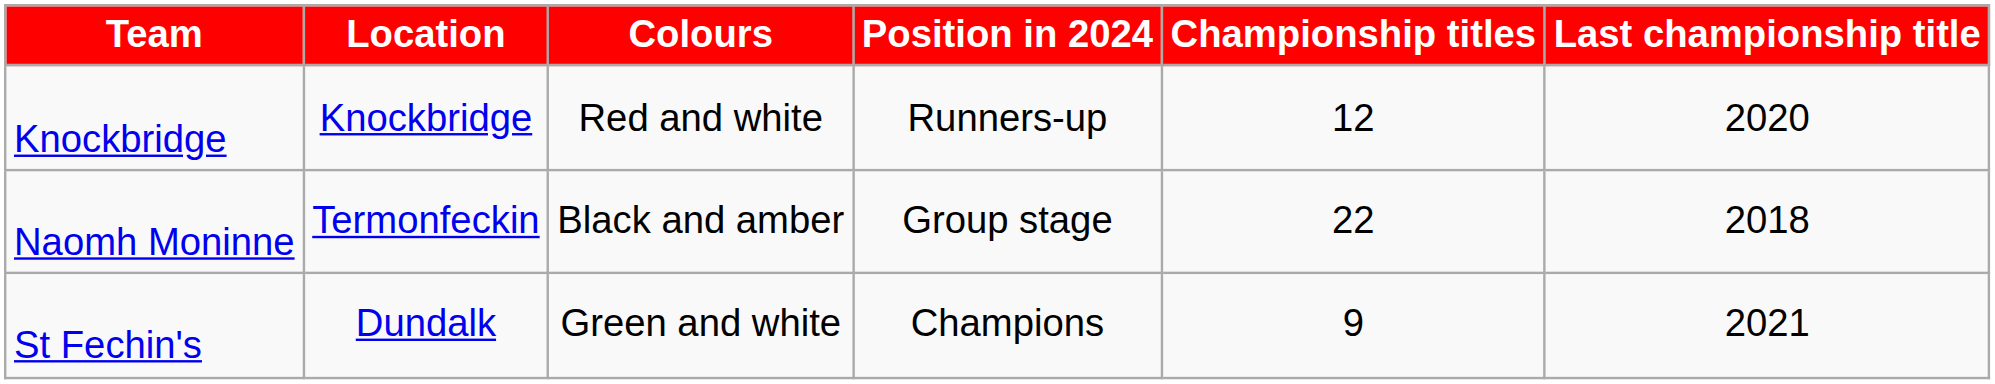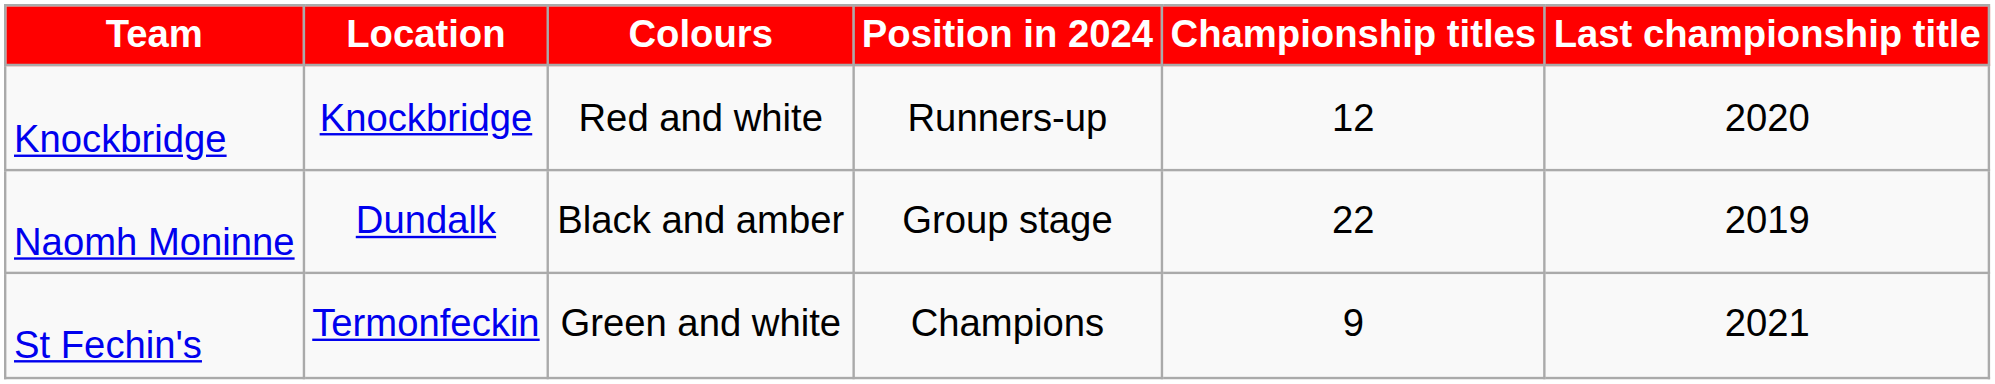Naomh Moninne | Location: Termonfeckin -> Dundalk
Naomh Moninne | Last championship title: 2018 -> 2019
St Fechin's | Location: Dundalk -> Termonfeckin
